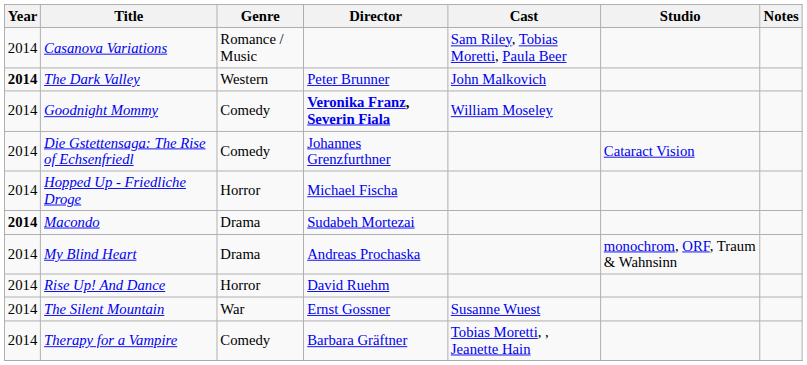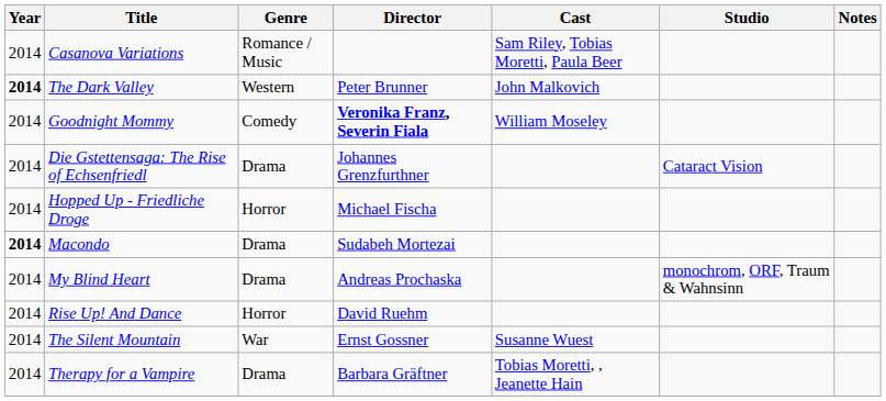Die Gstettensaga: The Rise of Echsenfriedl | Genre: Comedy -> Drama
Therapy for a Vampire | Genre: Comedy -> Drama
